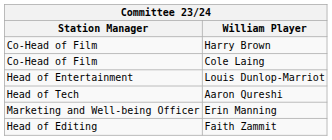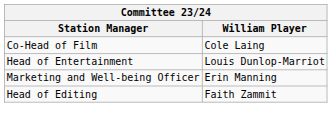- row: Co-Head of Film | Harry Brown
- row: Head of Tech | Aaron Qureshi
